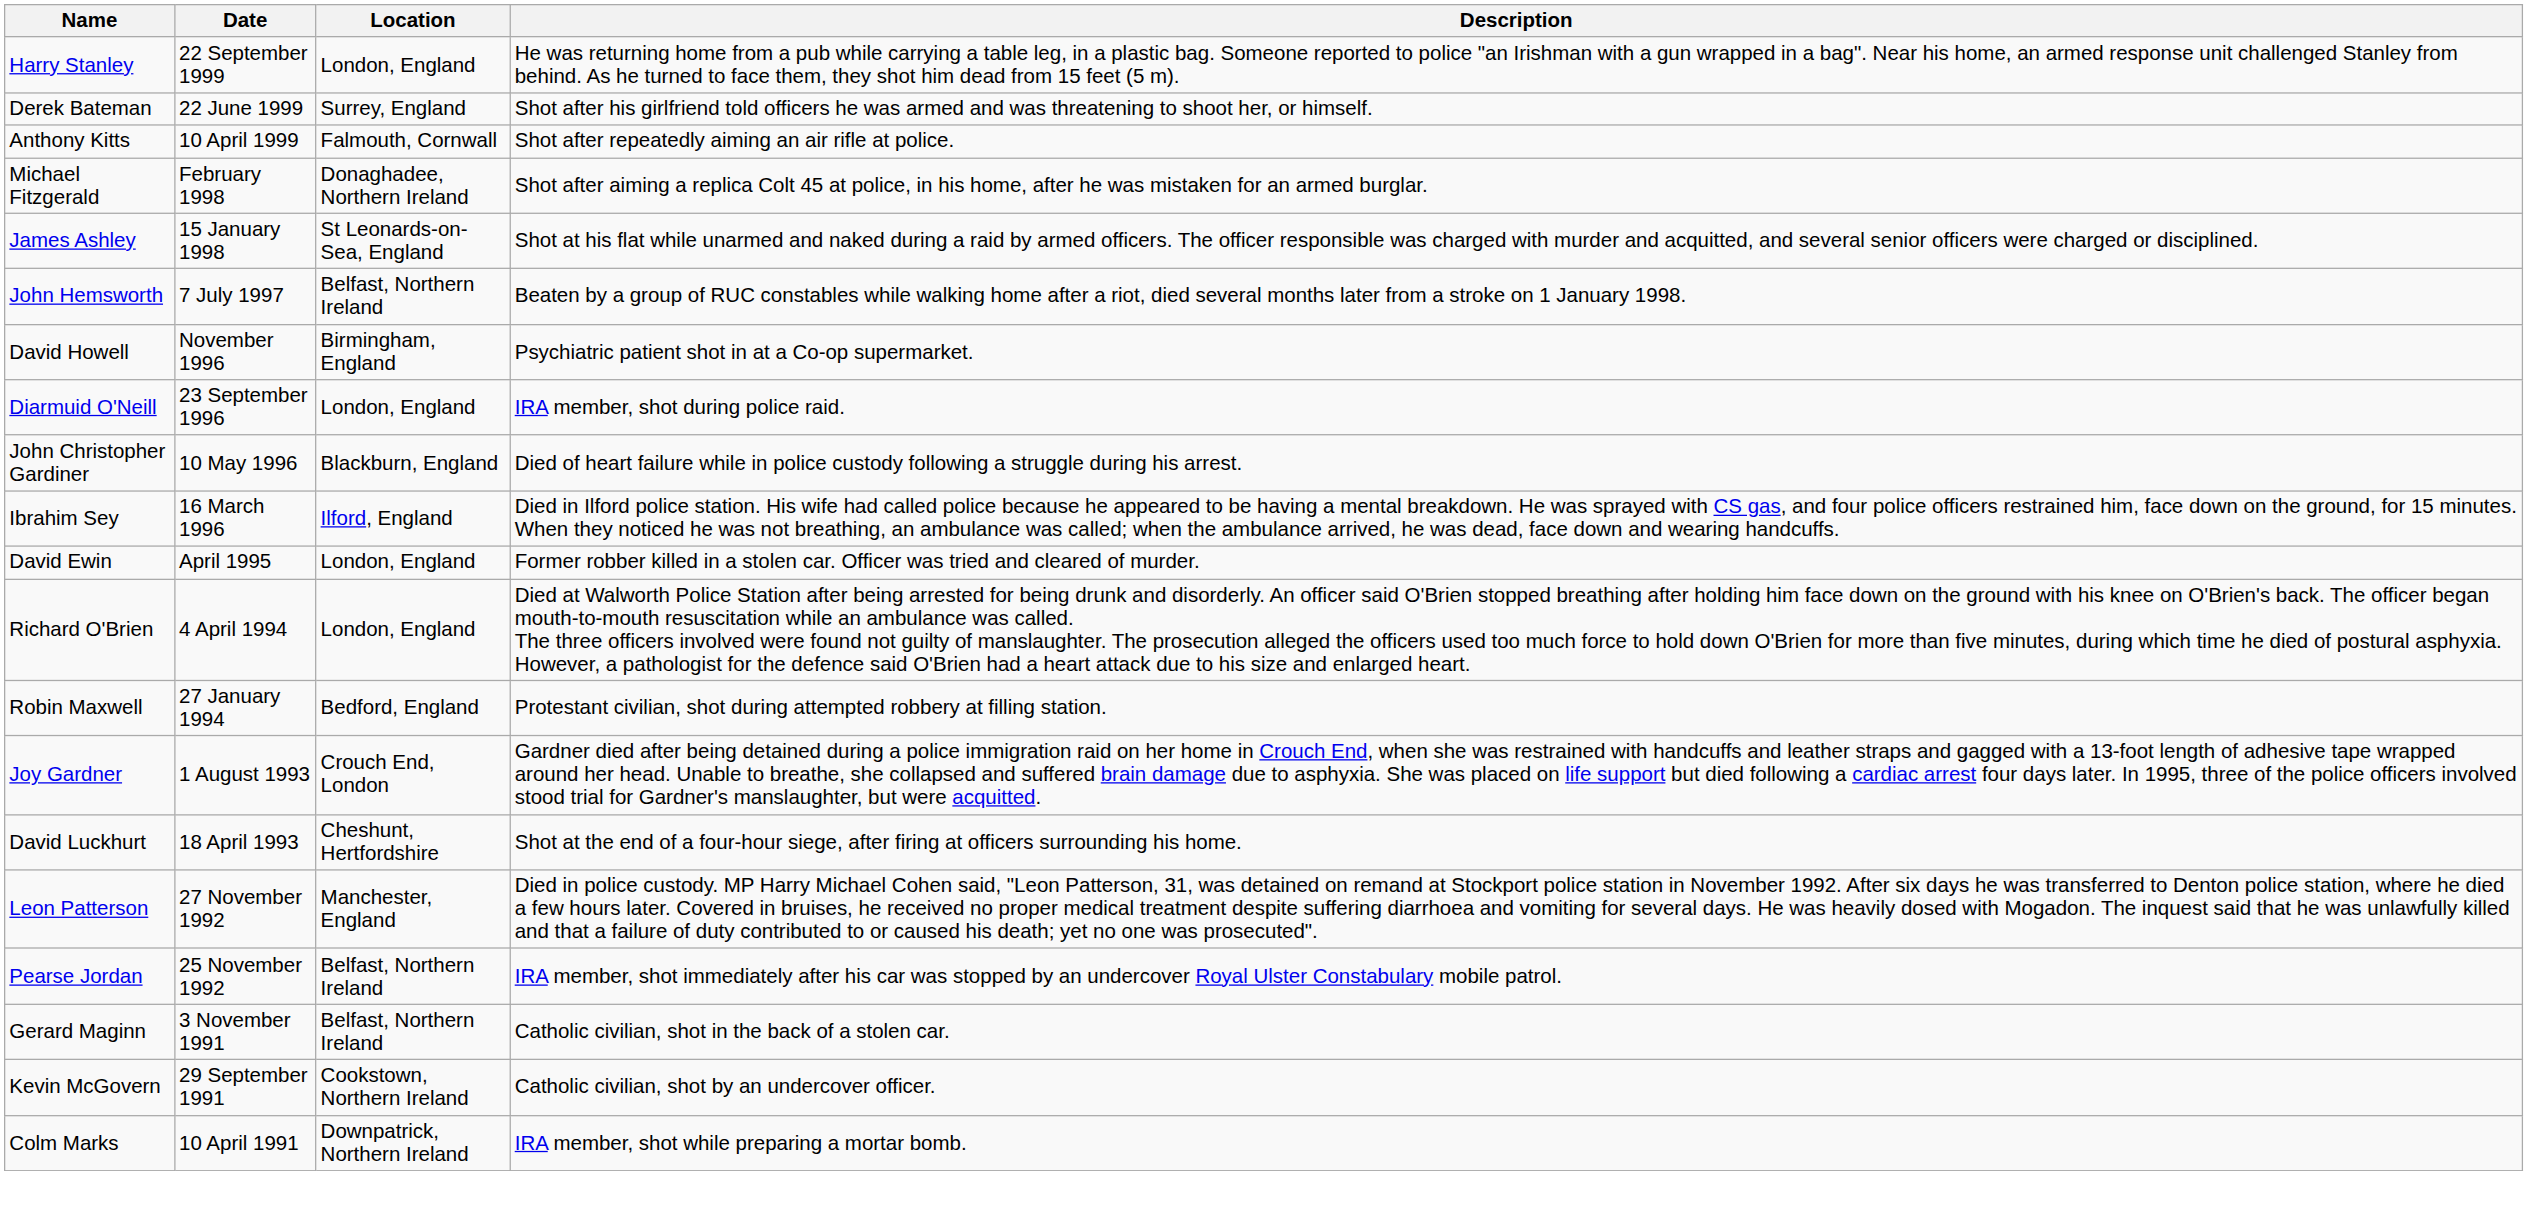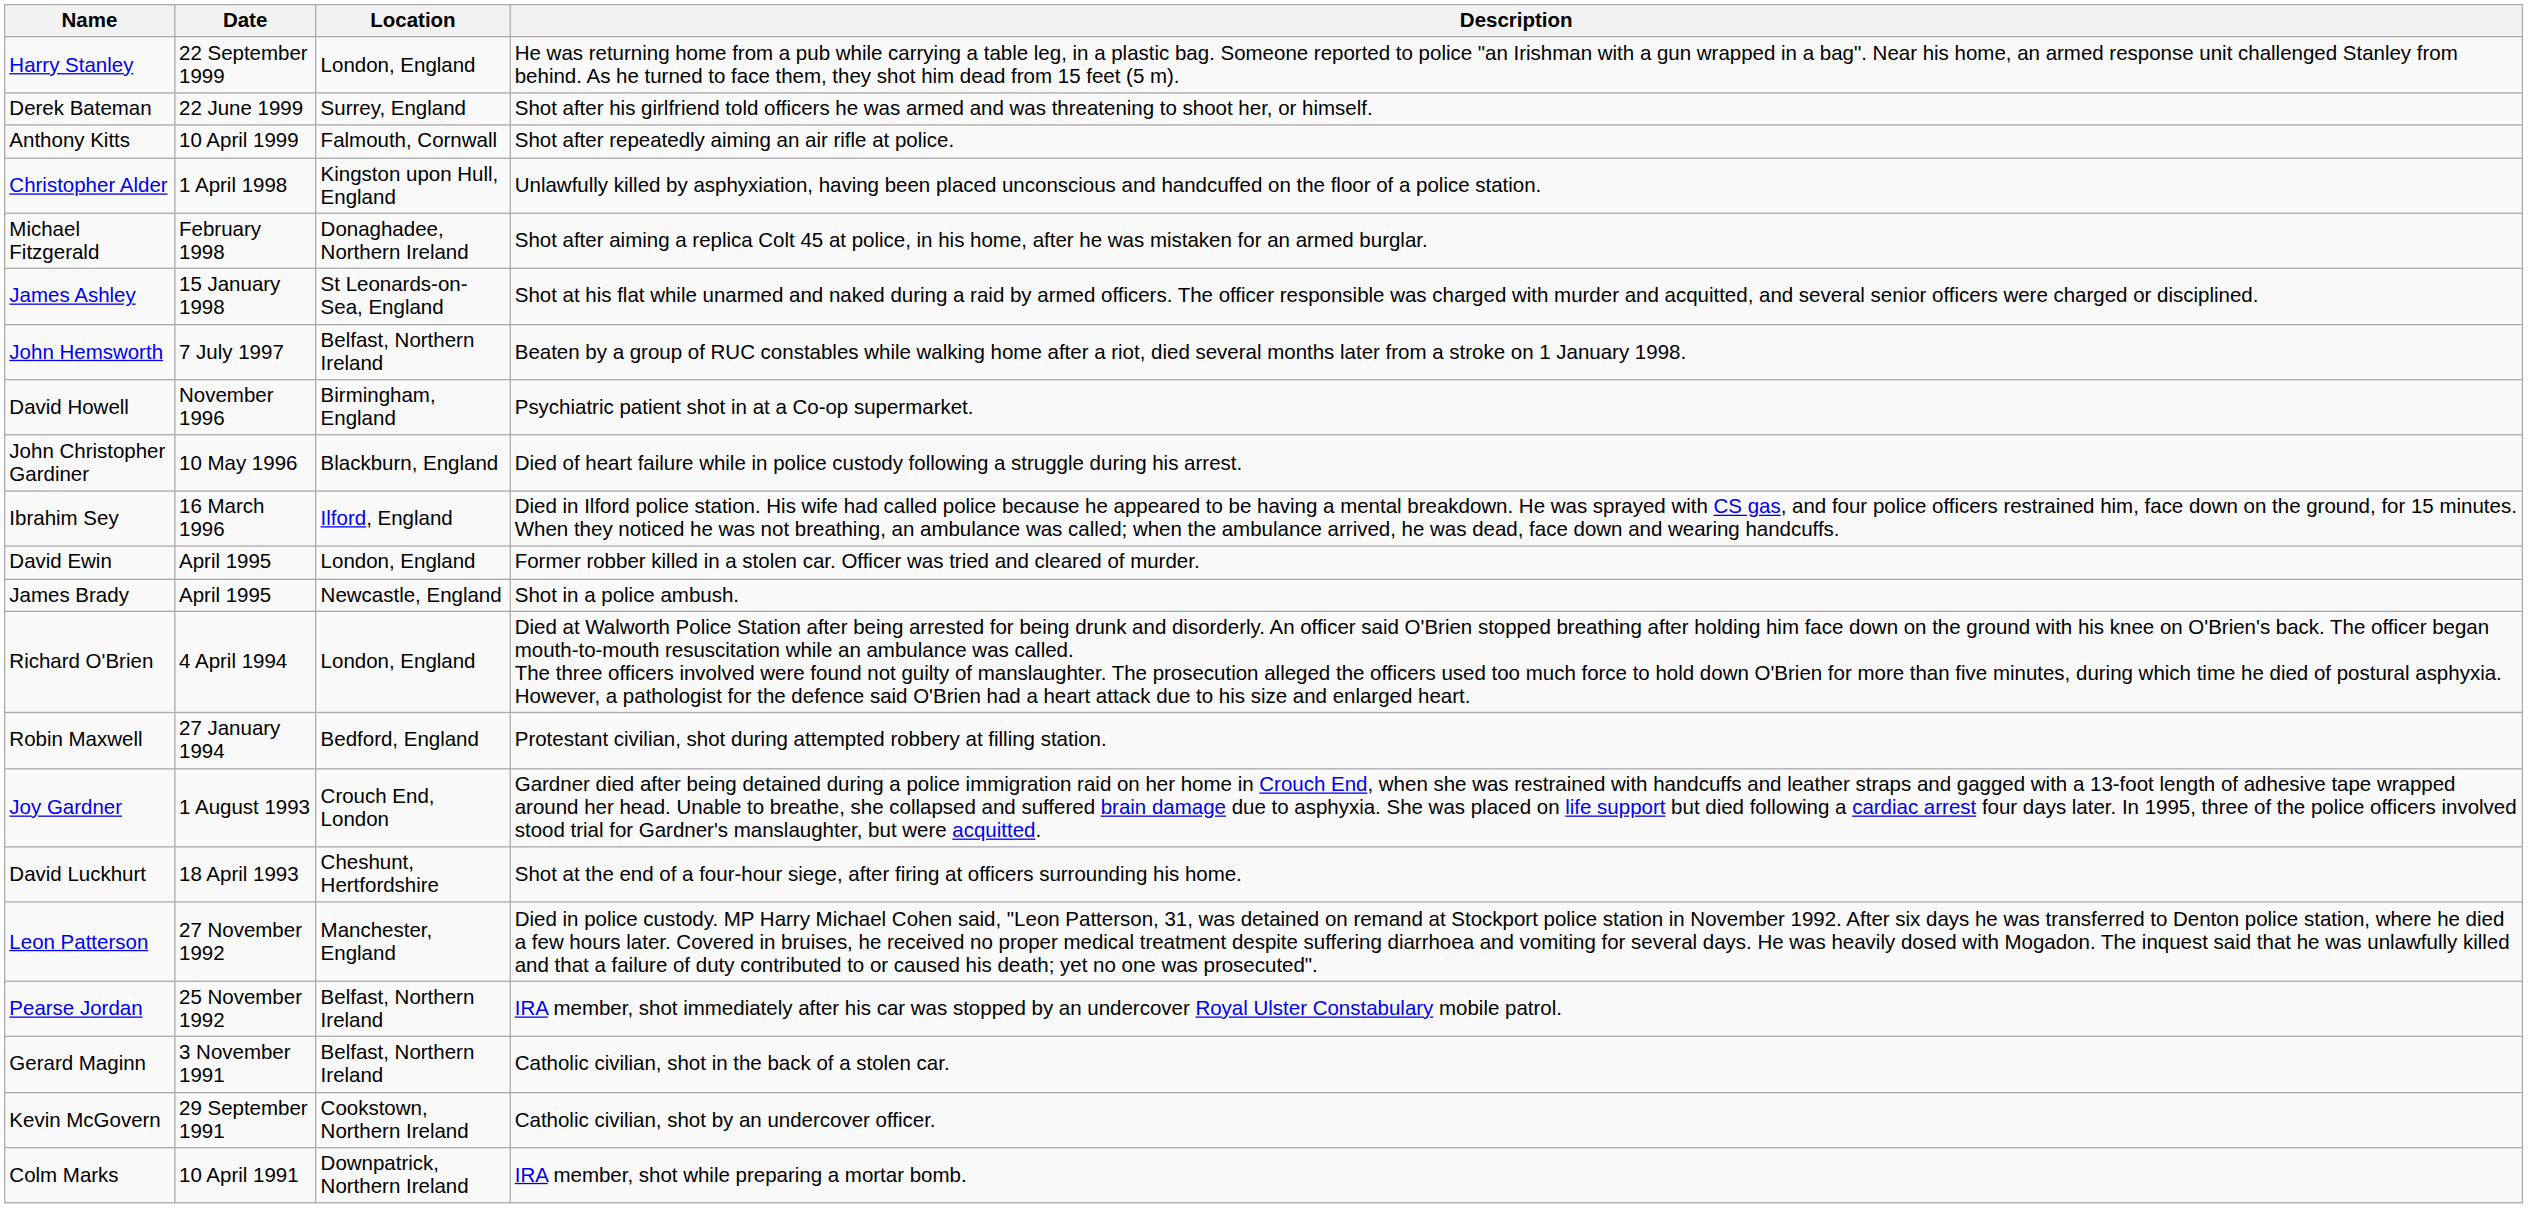+ row: Christopher Alder | 1 April 1998 | Kingston upon Hull, England | Unlawfully killed by asphyxiation, having been placed unconscious and handcuffed on the floor of a police station.
- row: Diarmuid O'Neill | 23 September 1996 | London, England | IRA member, shot during police raid.
+ row: James Brady | April 1995 | Newcastle, England | Shot in a police ambush.
